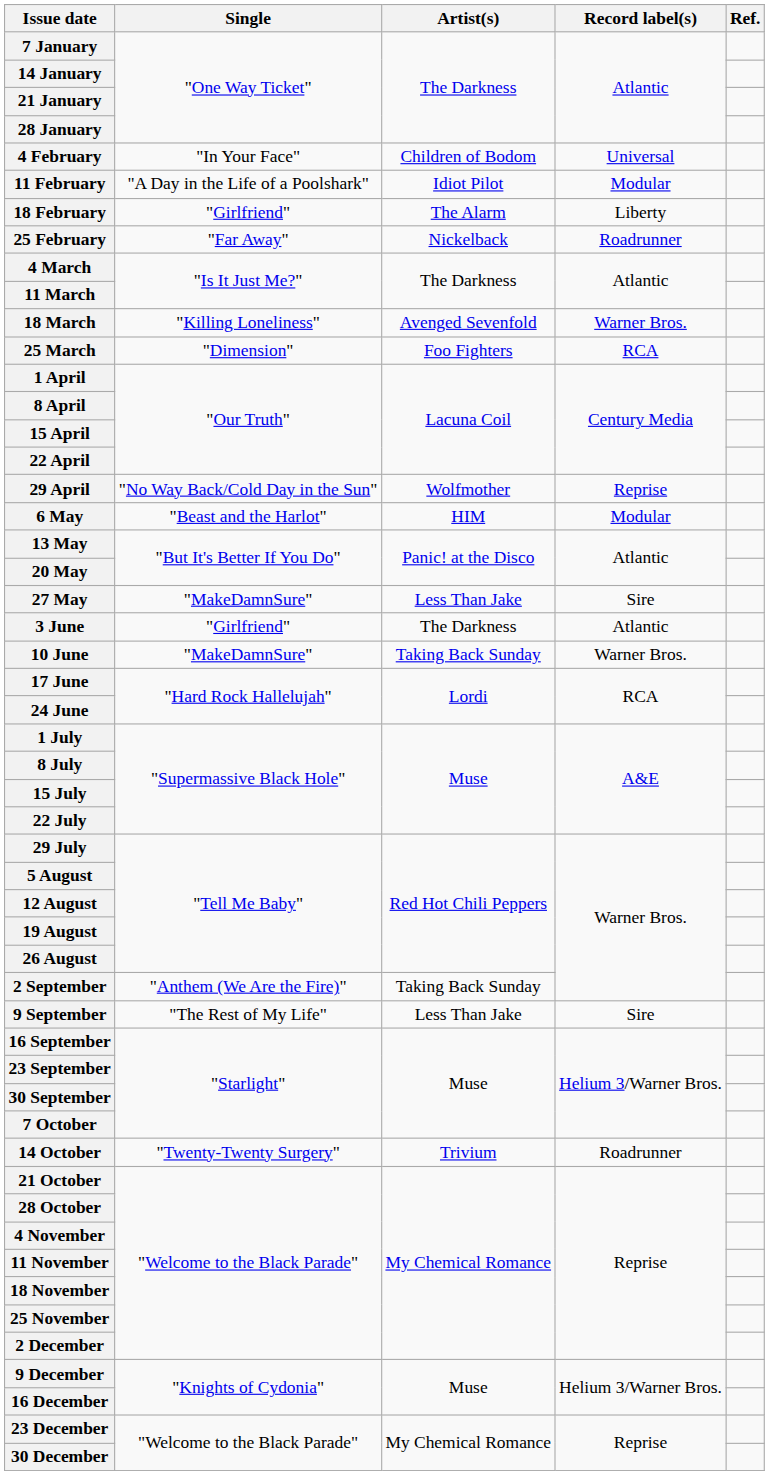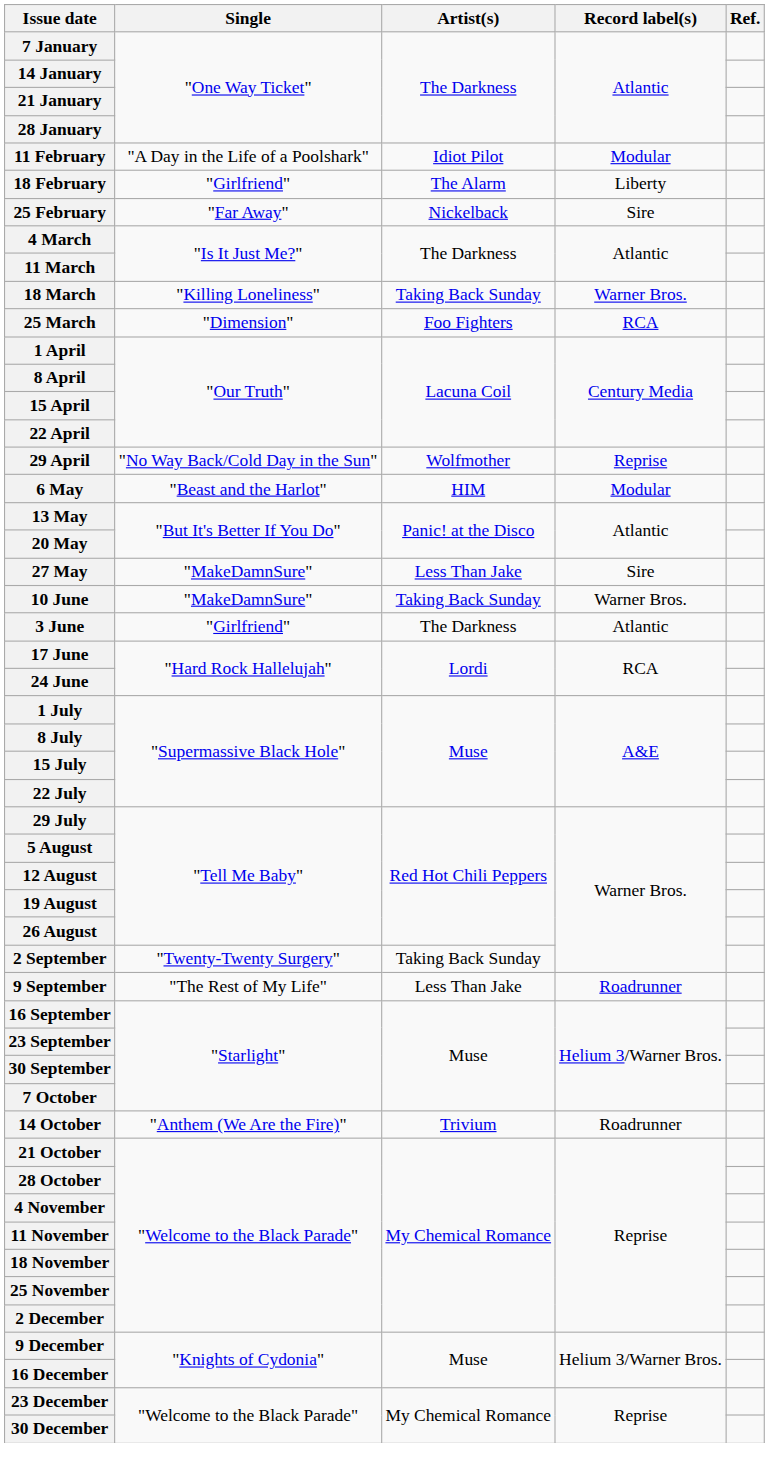- row: 4 February | "In Your Face" | Children of Bodom | Universal
25 February | Record label(s): Roadrunner -> Sire
18 March | Artist(s): Avenged Sevenfold -> Taking Back Sunday
rows swapped: 3 June <-> 10 June
2 September | Single: "Anthem (We Are the Fire)" -> "Twenty-Twenty Surgery"
9 September | Record label(s): Sire -> Roadrunner
14 October | Single: "Twenty-Twenty Surgery" -> "Anthem (We Are the Fire)"
